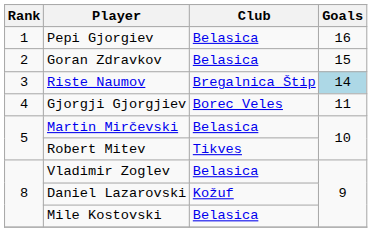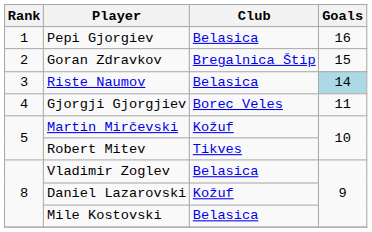Goran Zdravkov | Club: Belasica -> Bregalnica Štip
Riste Naumov | Club: Bregalnica Štip -> Belasica
Martin Mirčevski | Club: Belasica -> Kožuf
